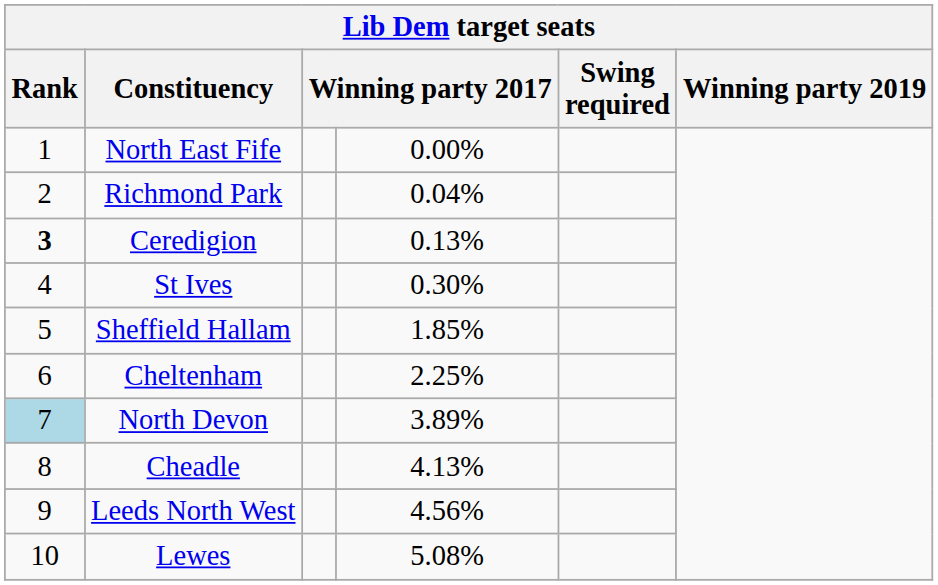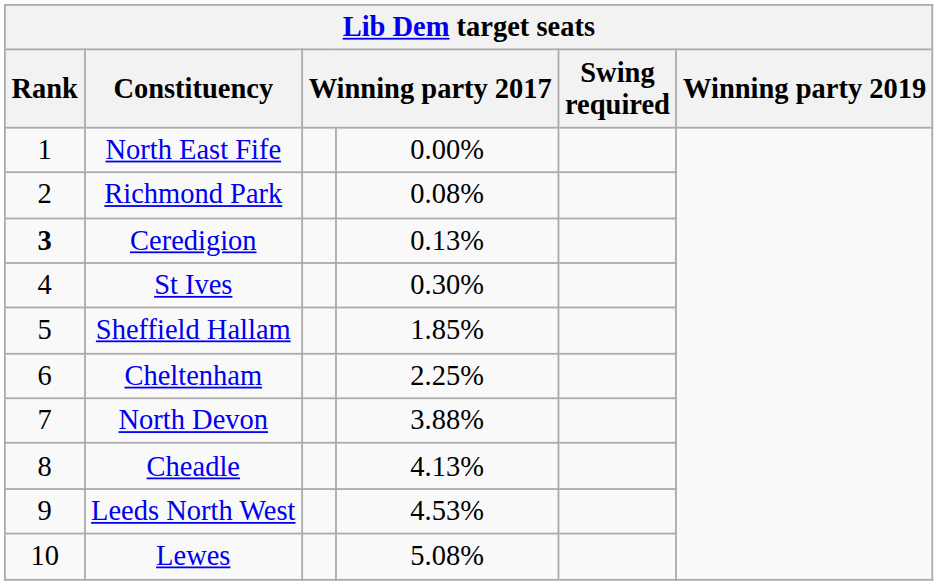Richmond Park | column 4: 0.04% -> 0.08%
North Devon | Rank: lightblue background -> no background
North Devon | column 4: 3.89% -> 3.88%
Leeds North West | column 4: 4.56% -> 4.53%
